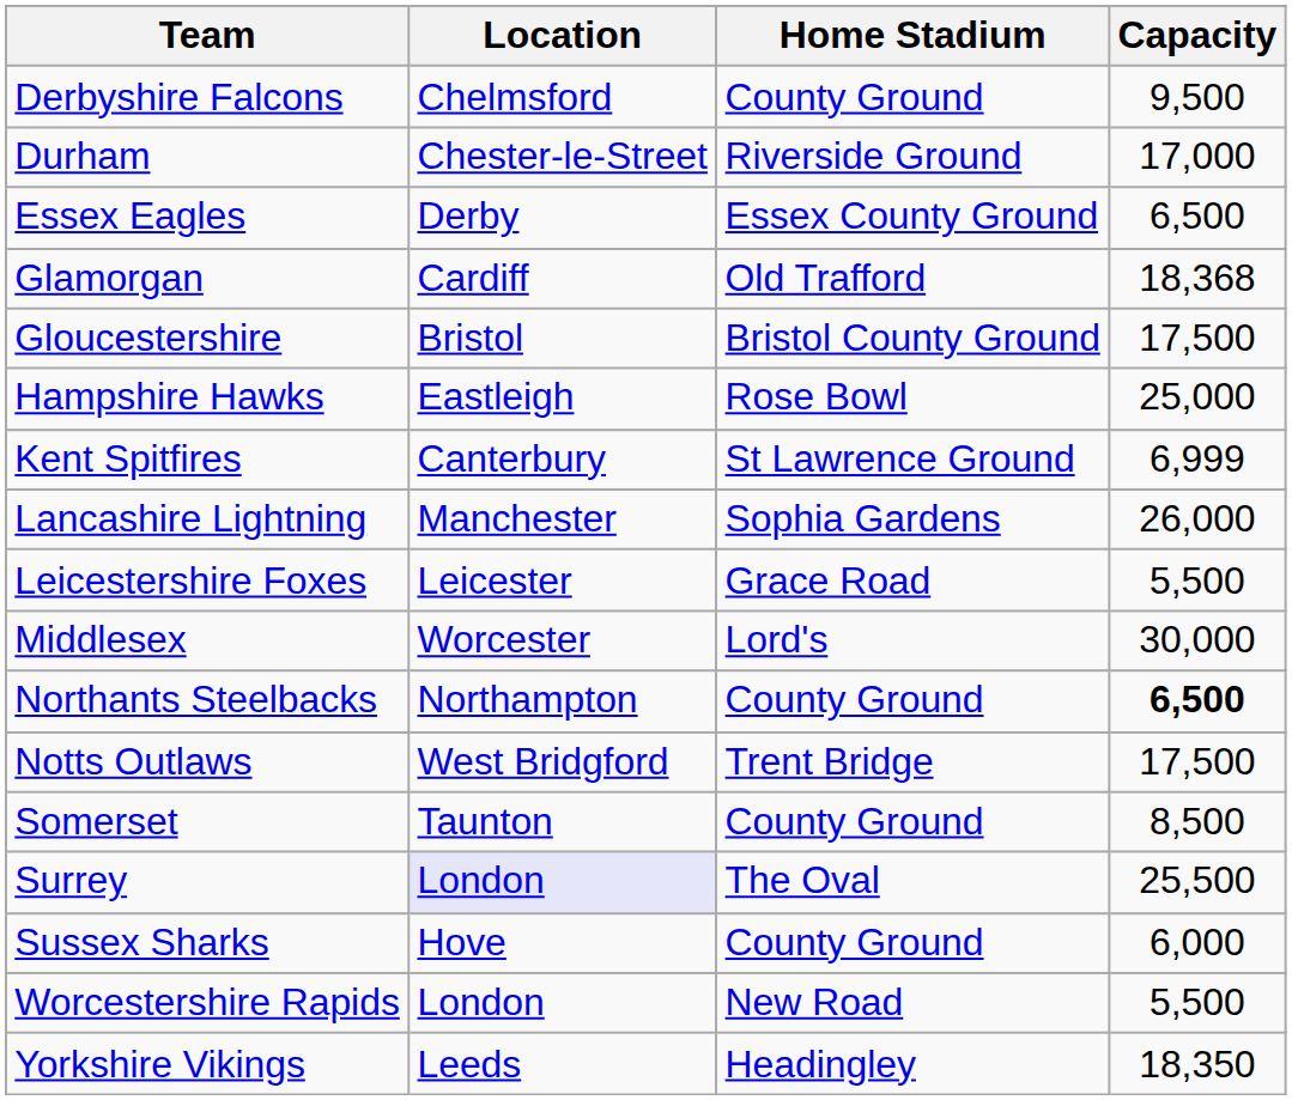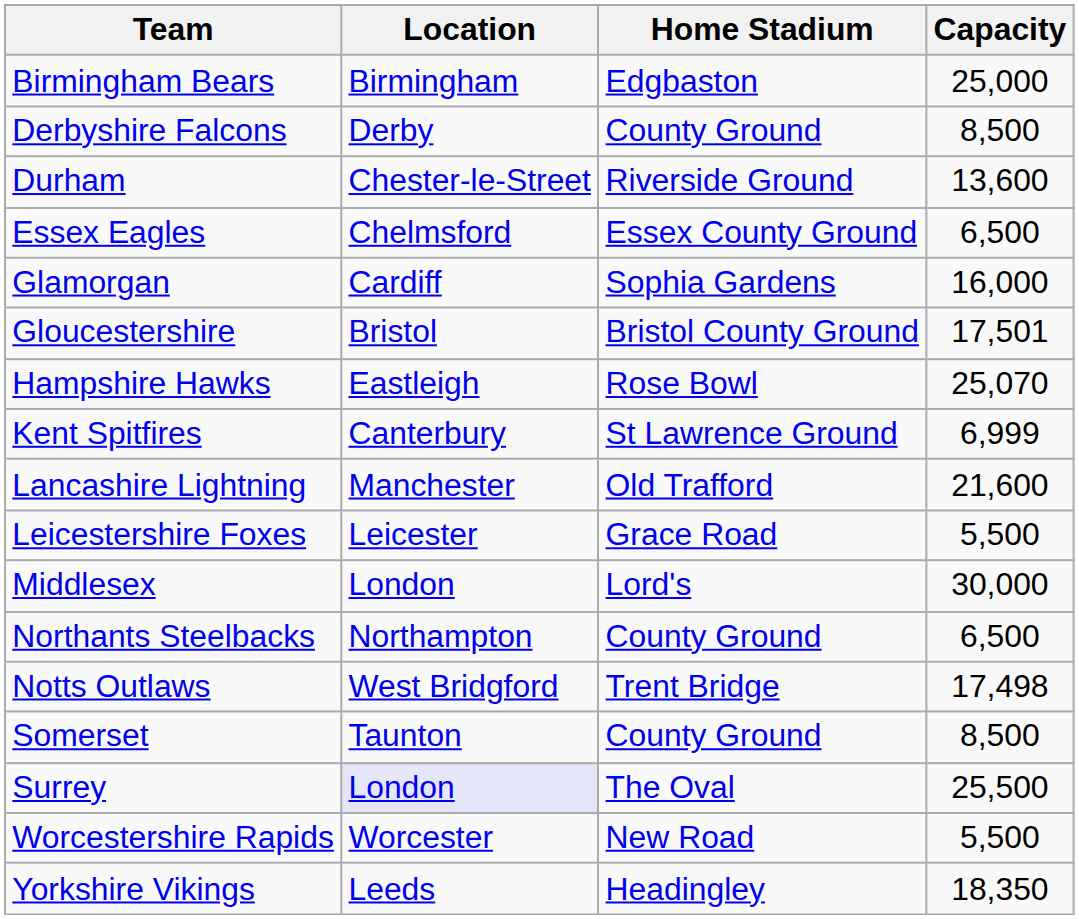+ row: Birmingham Bears | Birmingham | Edgbaston | 25,000
Derbyshire Falcons | Location: Chelmsford -> Derby
Derbyshire Falcons | Capacity: 9,500 -> 8,500
Durham | Capacity: 17,000 -> 13,600
Essex Eagles | Location: Derby -> Chelmsford
Glamorgan | Home Stadium: Old Trafford -> Sophia Gardens
Glamorgan | Capacity: 18,368 -> 16,000
Gloucestershire | Capacity: 17,500 -> 17,501
Hampshire Hawks | Capacity: 25,000 -> 25,070
Lancashire Lightning | Home Stadium: Sophia Gardens -> Old Trafford
Lancashire Lightning | Capacity: 26,000 -> 21,600
Middlesex | Location: Worcester -> London
Northants Steelbacks | Capacity: bold -> normal
Notts Outlaws | Capacity: 17,500 -> 17,498
- row: Sussex Sharks | Hove | County Ground | 6,000
Worcestershire Rapids | Location: London -> Worcester
